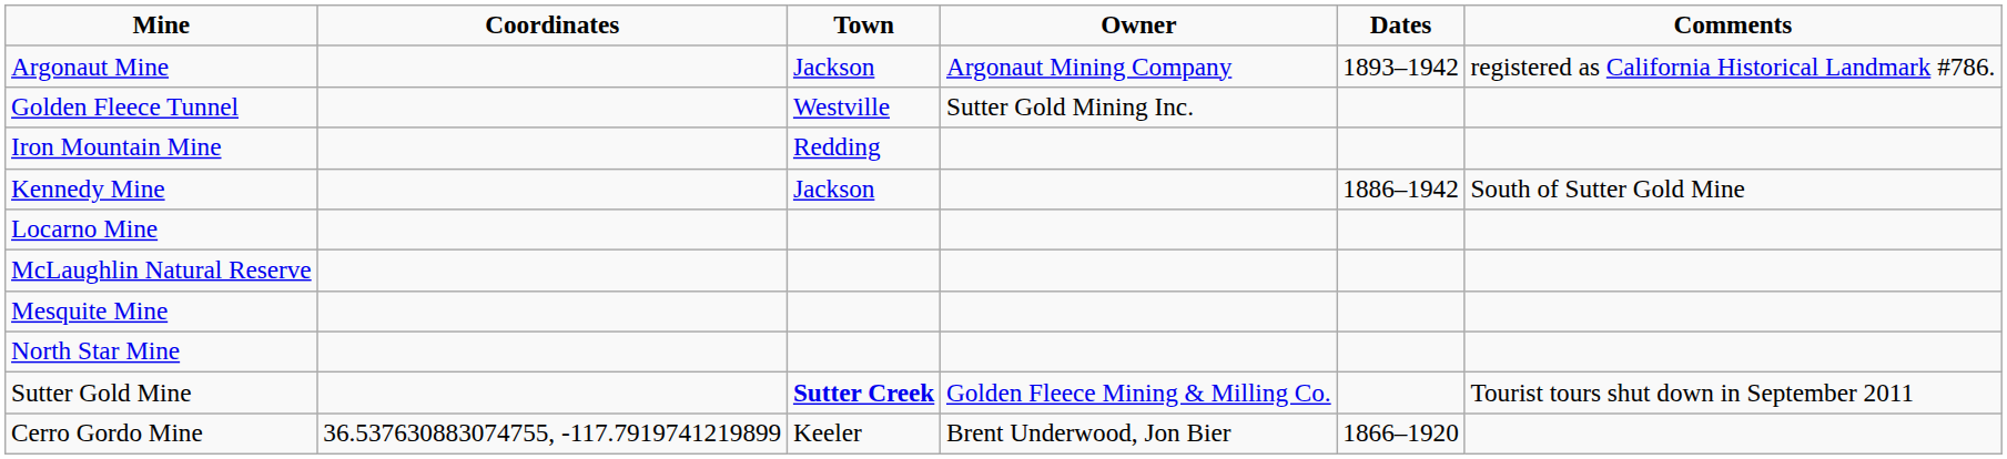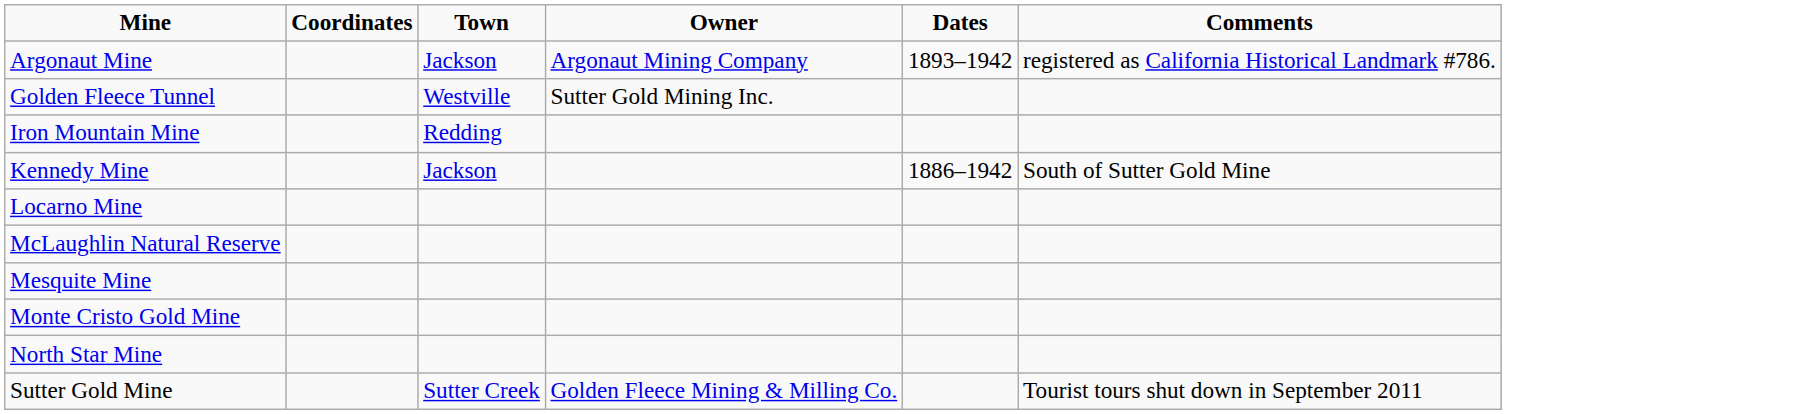+ row: Monte Cristo Gold Mine
Sutter Gold Mine | Town: bold -> normal
- row: Cerro Gordo Mine | 36.537630883074755, -117.7919741219899 | Keeler | Brent Underwood, Jon Bier | 1866–1920
